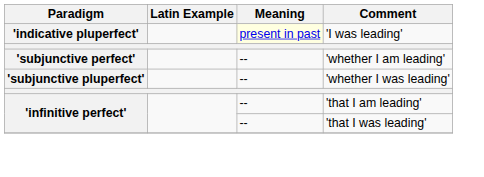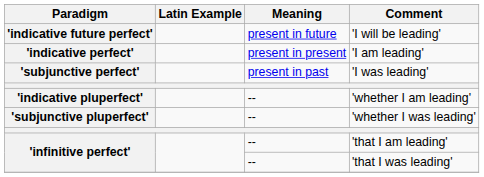+ row: 'indicative future perfect' | present in future | 'I will be leading'
+ row: 'indicative perfect' | present in present | 'I am leading'
'I was leading' | Paradigm: 'indicative pluperfect' -> 'subjunctive perfect'
'I was leading' | Meaning: lightyellow background -> no background
'whether I am leading' | Paradigm: 'subjunctive perfect' -> 'indicative pluperfect'
